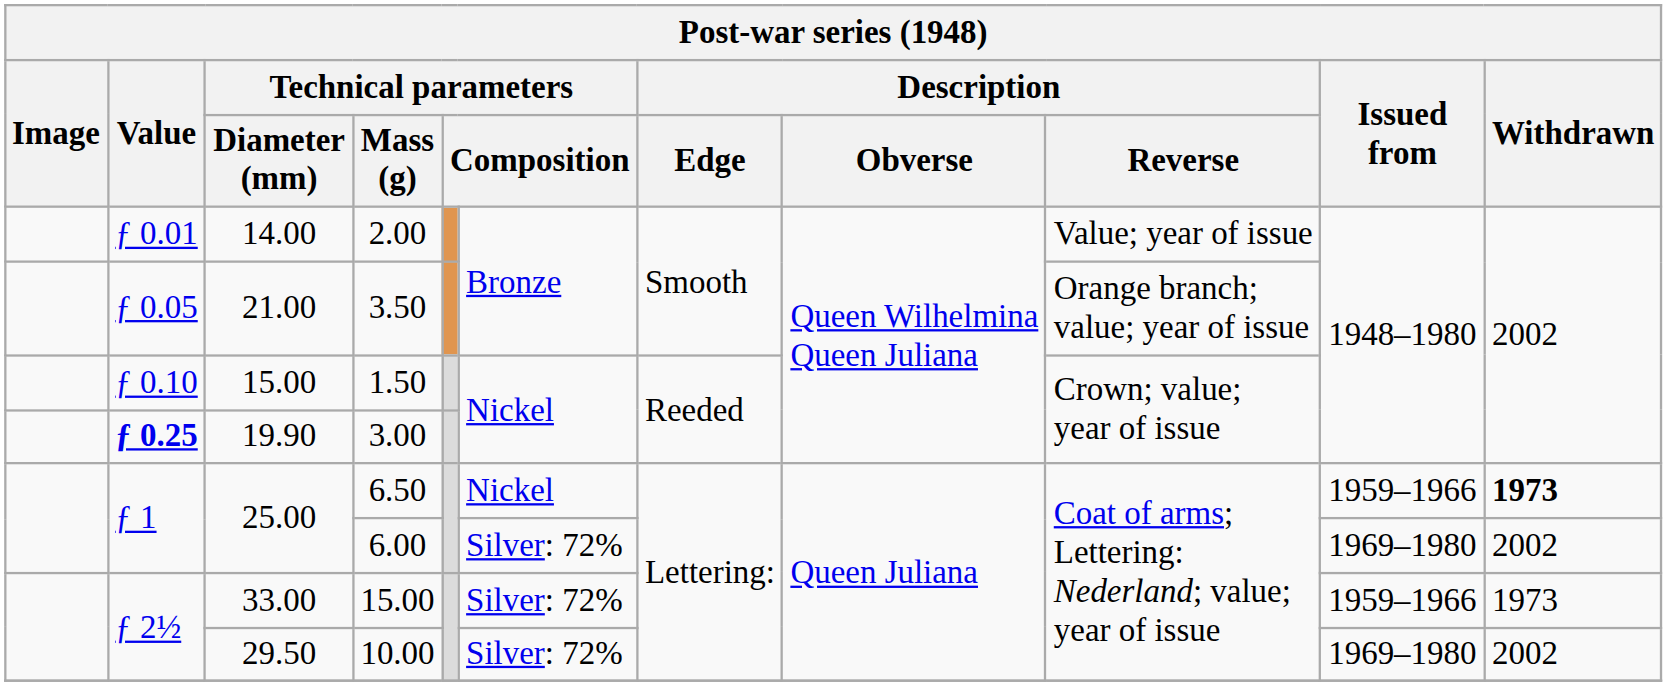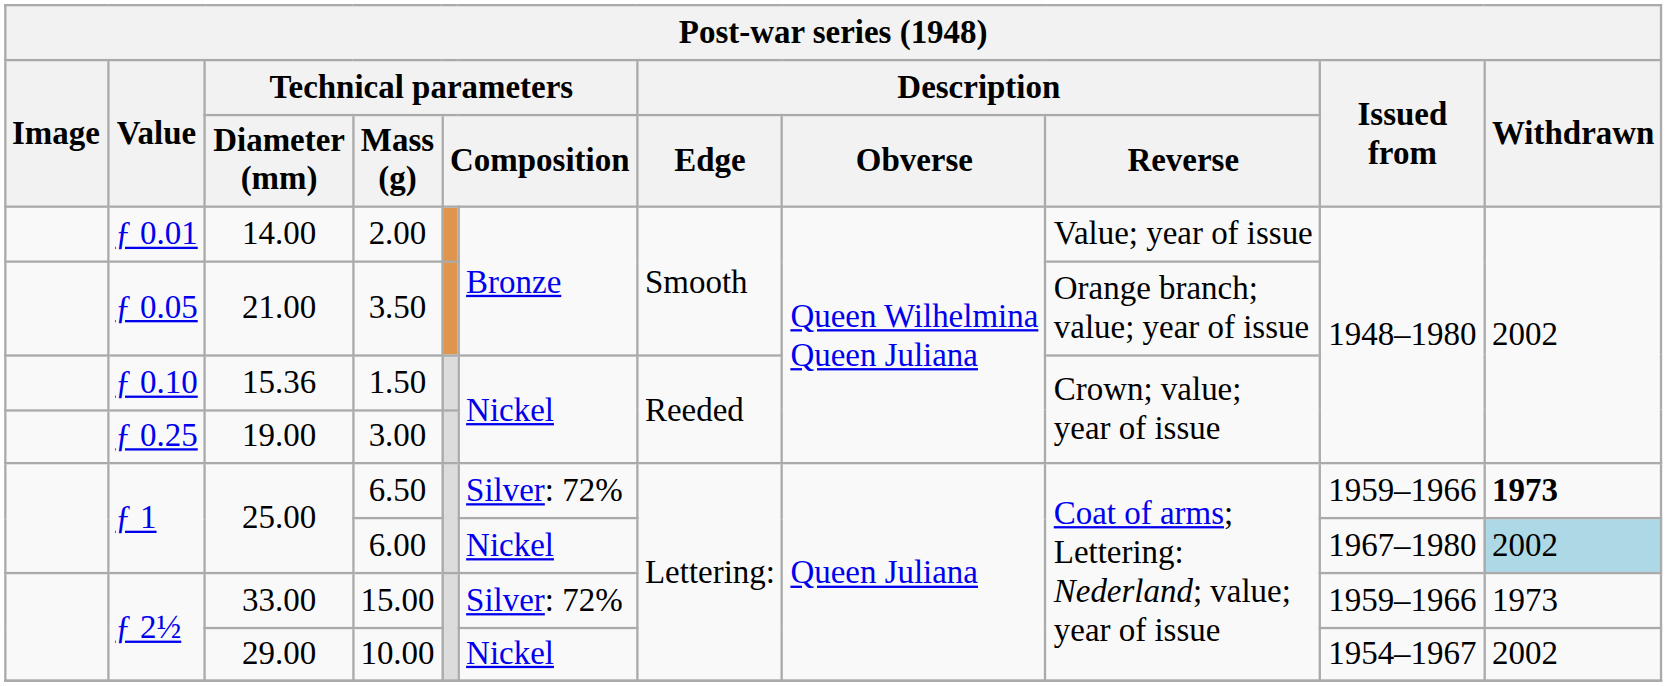1.50 | Technical parameters / Diameter (mm): 15.00 -> 15.36
3.00 | Value: bold -> normal
3.00 | Technical parameters / Diameter (mm): 19.90 -> 19.00
6.50 | column 6: Nickel -> Silver: 72%
6.00 | column 6: Silver: 72% -> Nickel
6.00 | Issued from: 1969–1980 -> 1967–1980
6.00 | Withdrawn: no background -> lightblue background
10.00 | Technical parameters / Diameter (mm): 29.50 -> 29.00
10.00 | column 6: Silver: 72% -> Nickel
10.00 | Issued from: 1969–1980 -> 1954–1967
